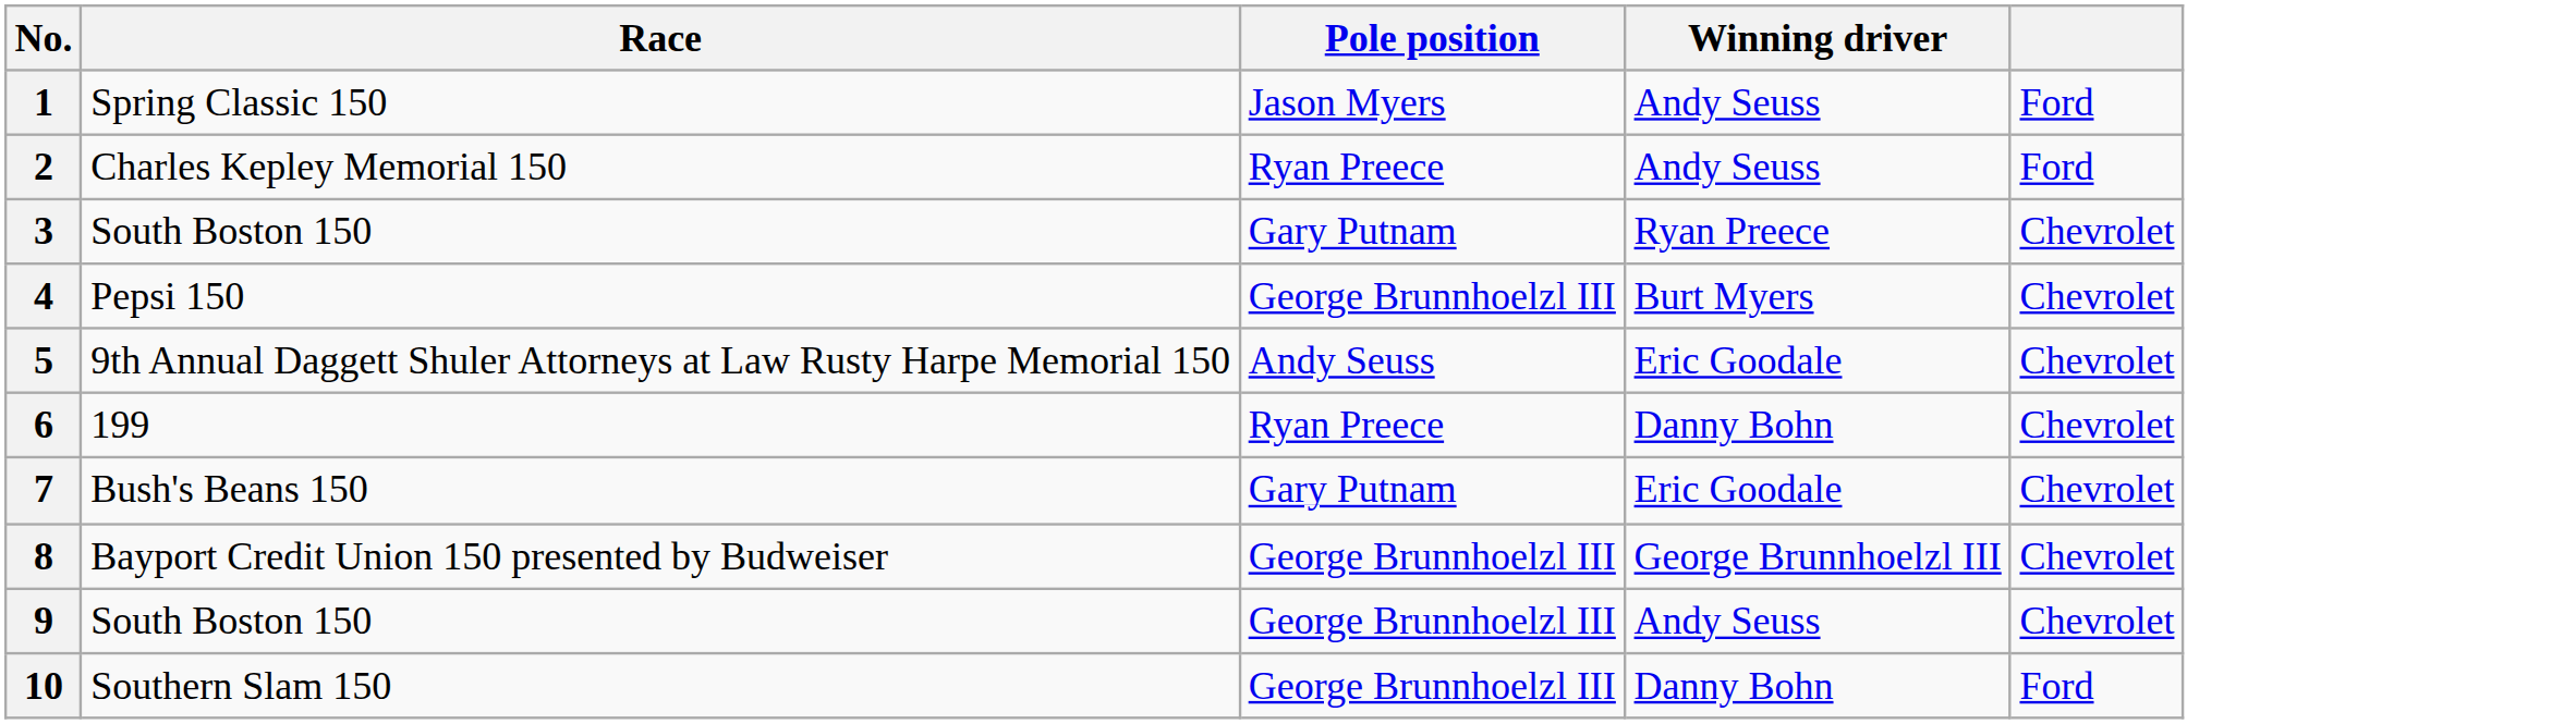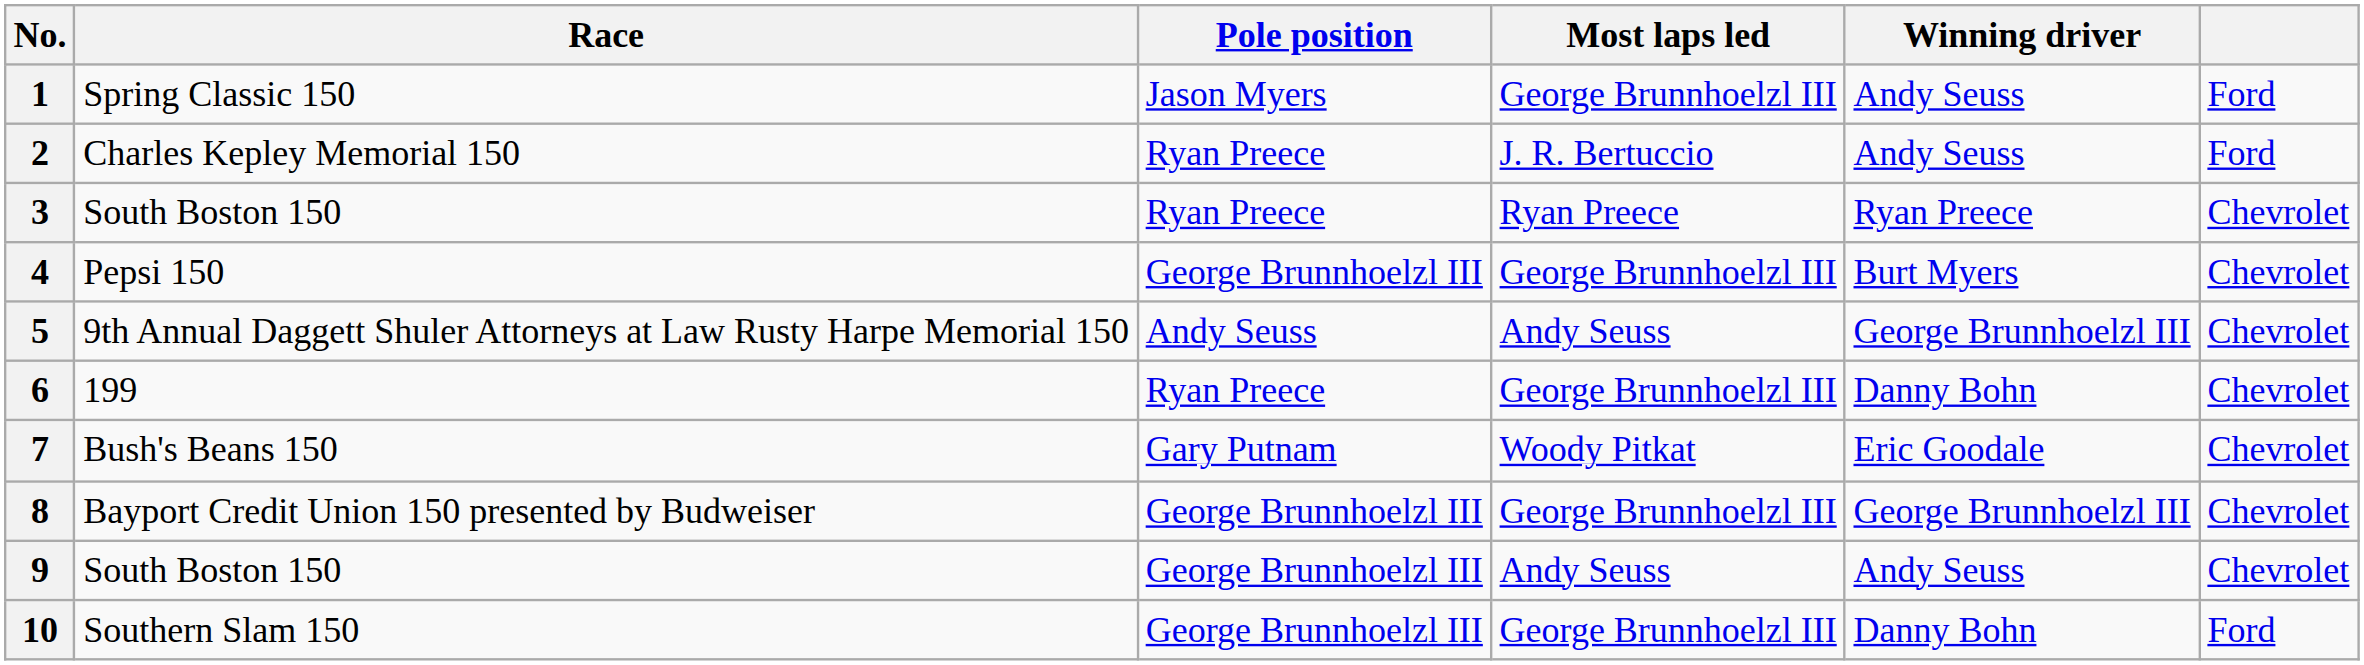+ column: Most laps led | George Brunnhoelzl III | J. R. Bertuccio | Ryan Preece | George Brunnhoelzl III | Andy Seuss | George Brunnhoelzl III | Woody Pitkat | George Brunnhoelzl III | Andy Seuss | George Brunnhoelzl III
3 | Pole position: Gary Putnam -> Ryan Preece
5 | Winning driver: Eric Goodale -> George Brunnhoelzl III
